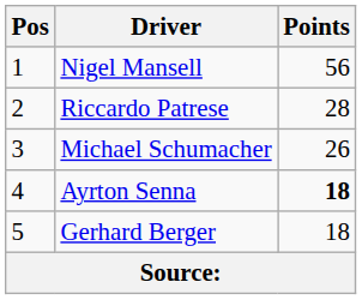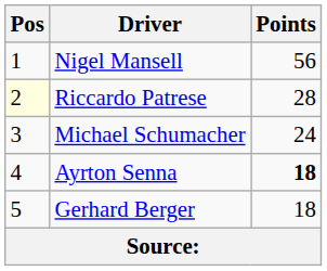Riccardo Patrese | Pos: no background -> lightyellow background
Michael Schumacher | Points: 26 -> 24
